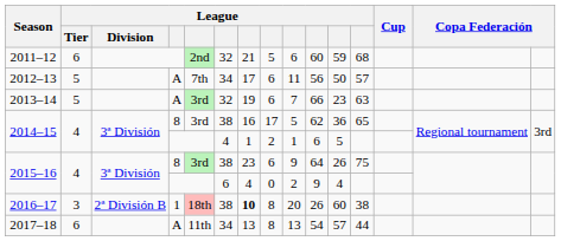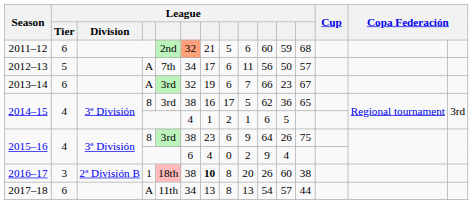2011–12 | column 6: no background -> lightsalmon background
2013–14 | League / Tier: 5 -> 6
2013–14 | column 12: 63 -> 67
